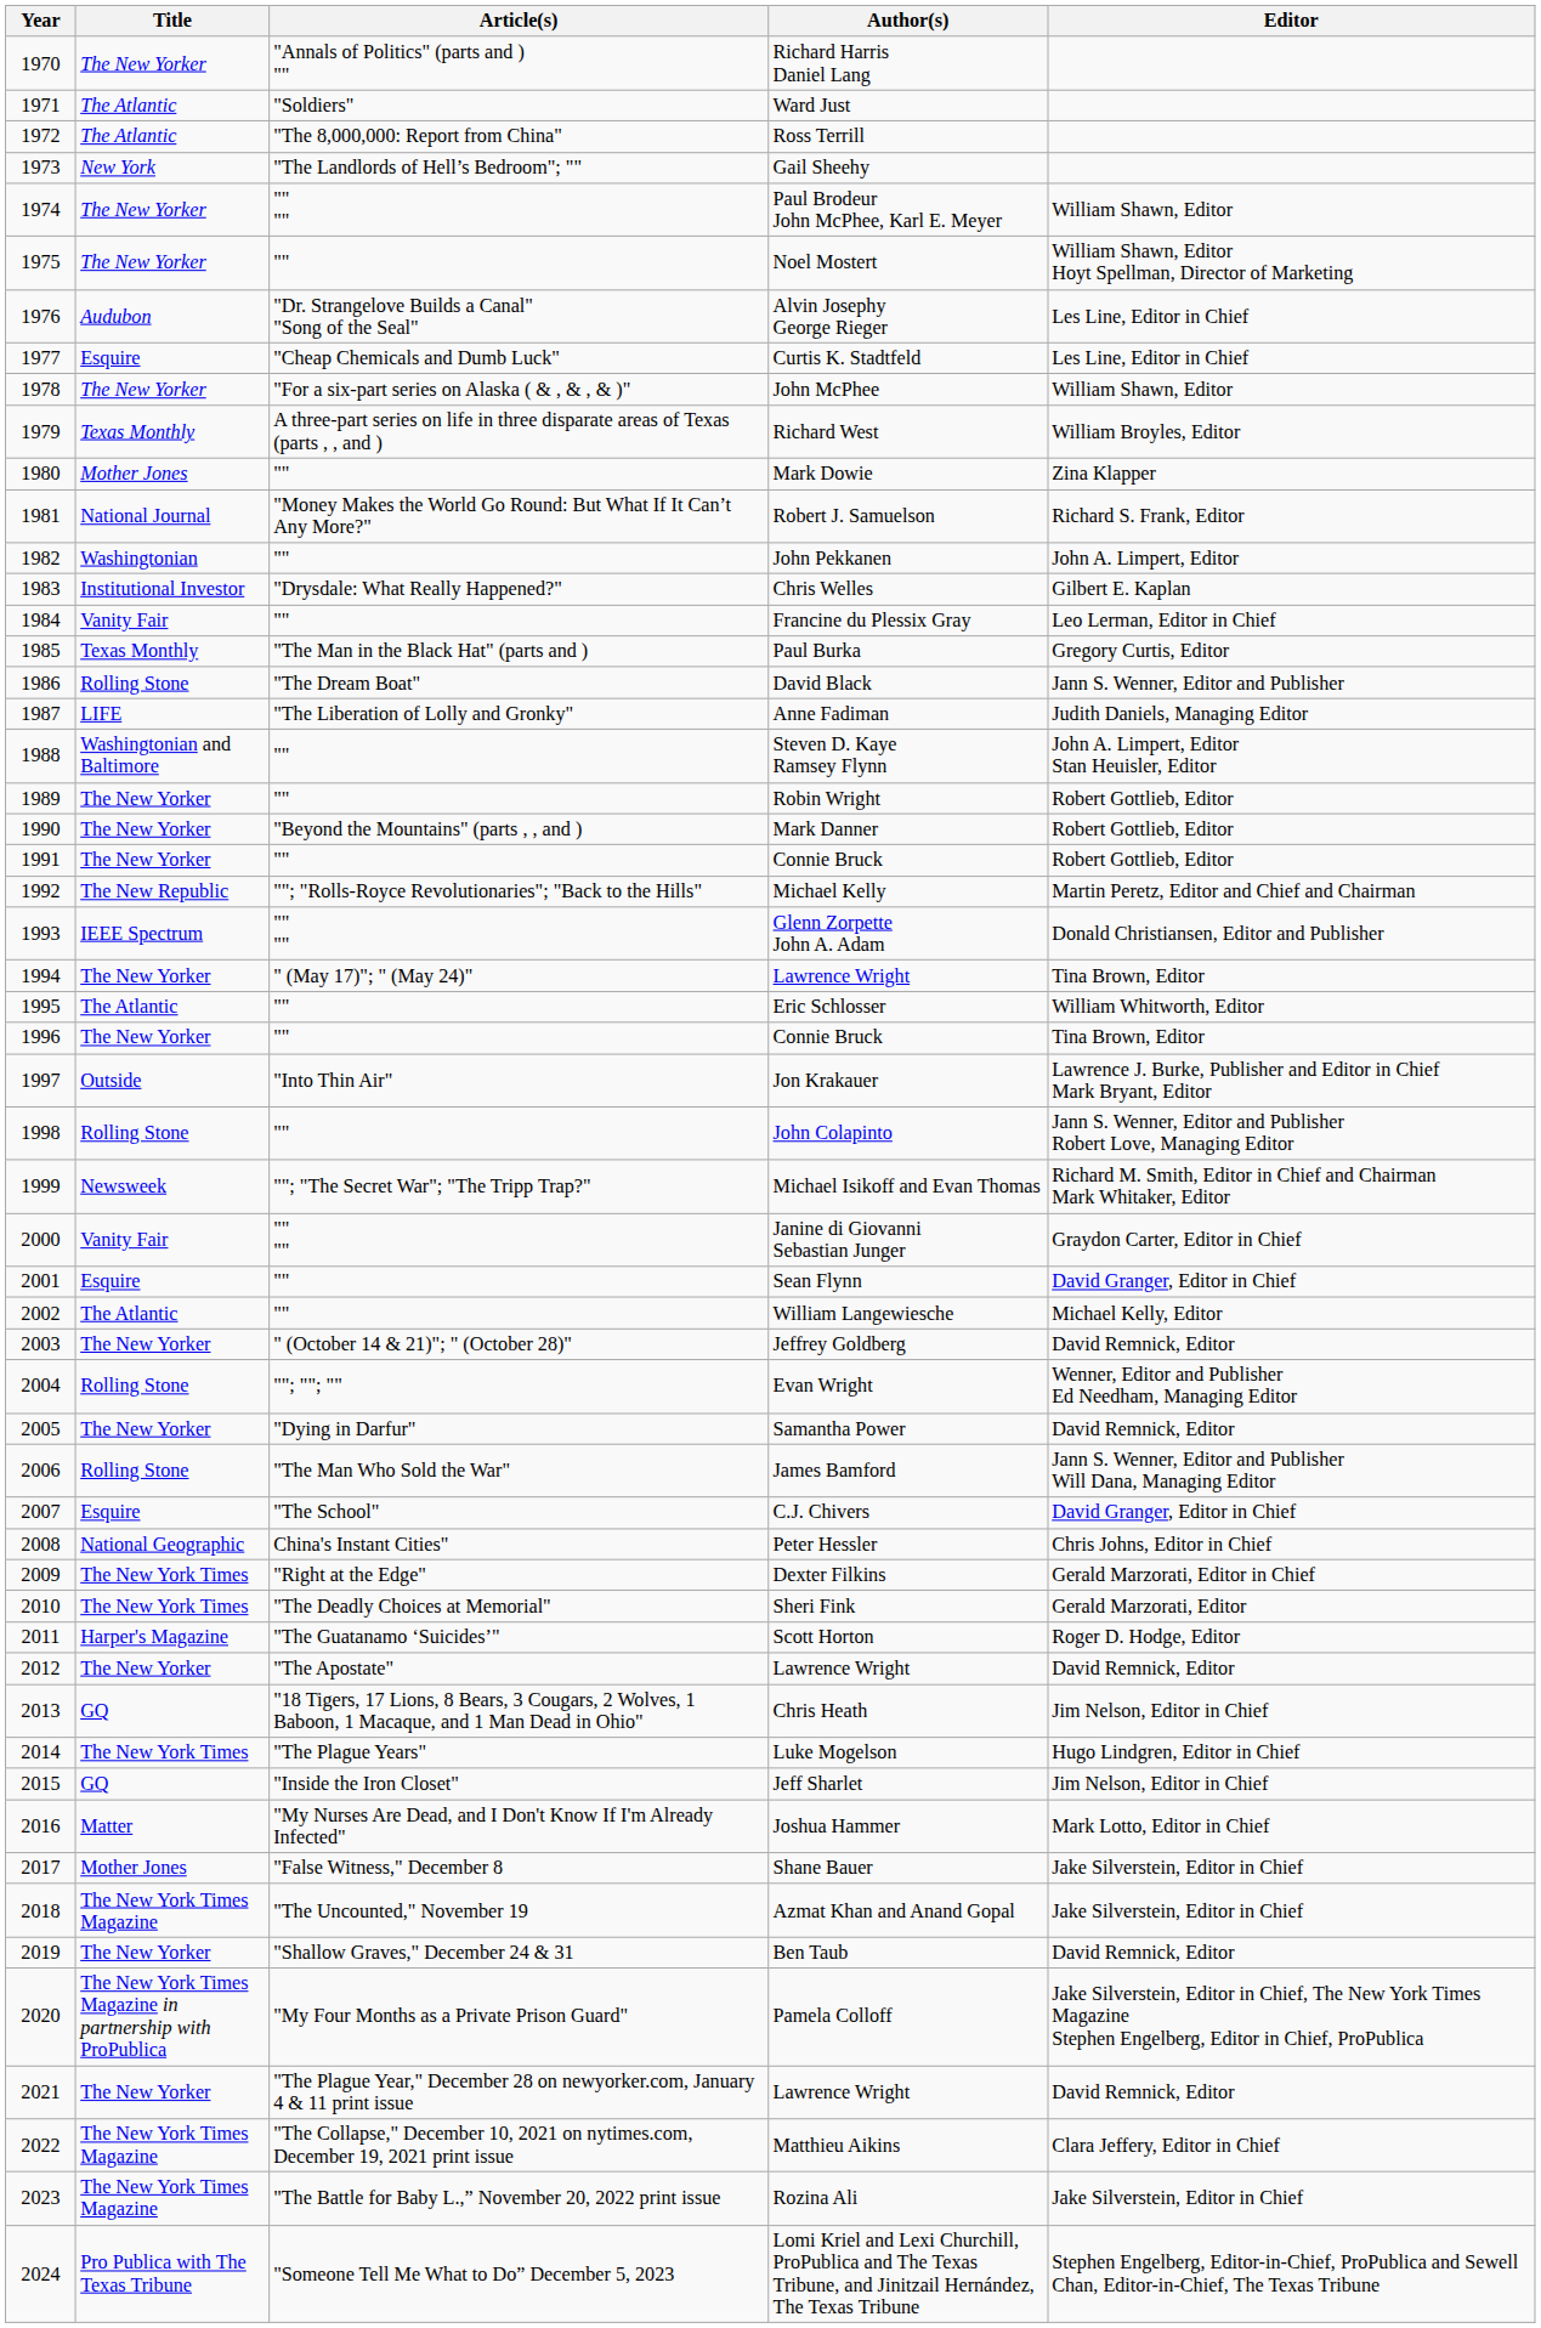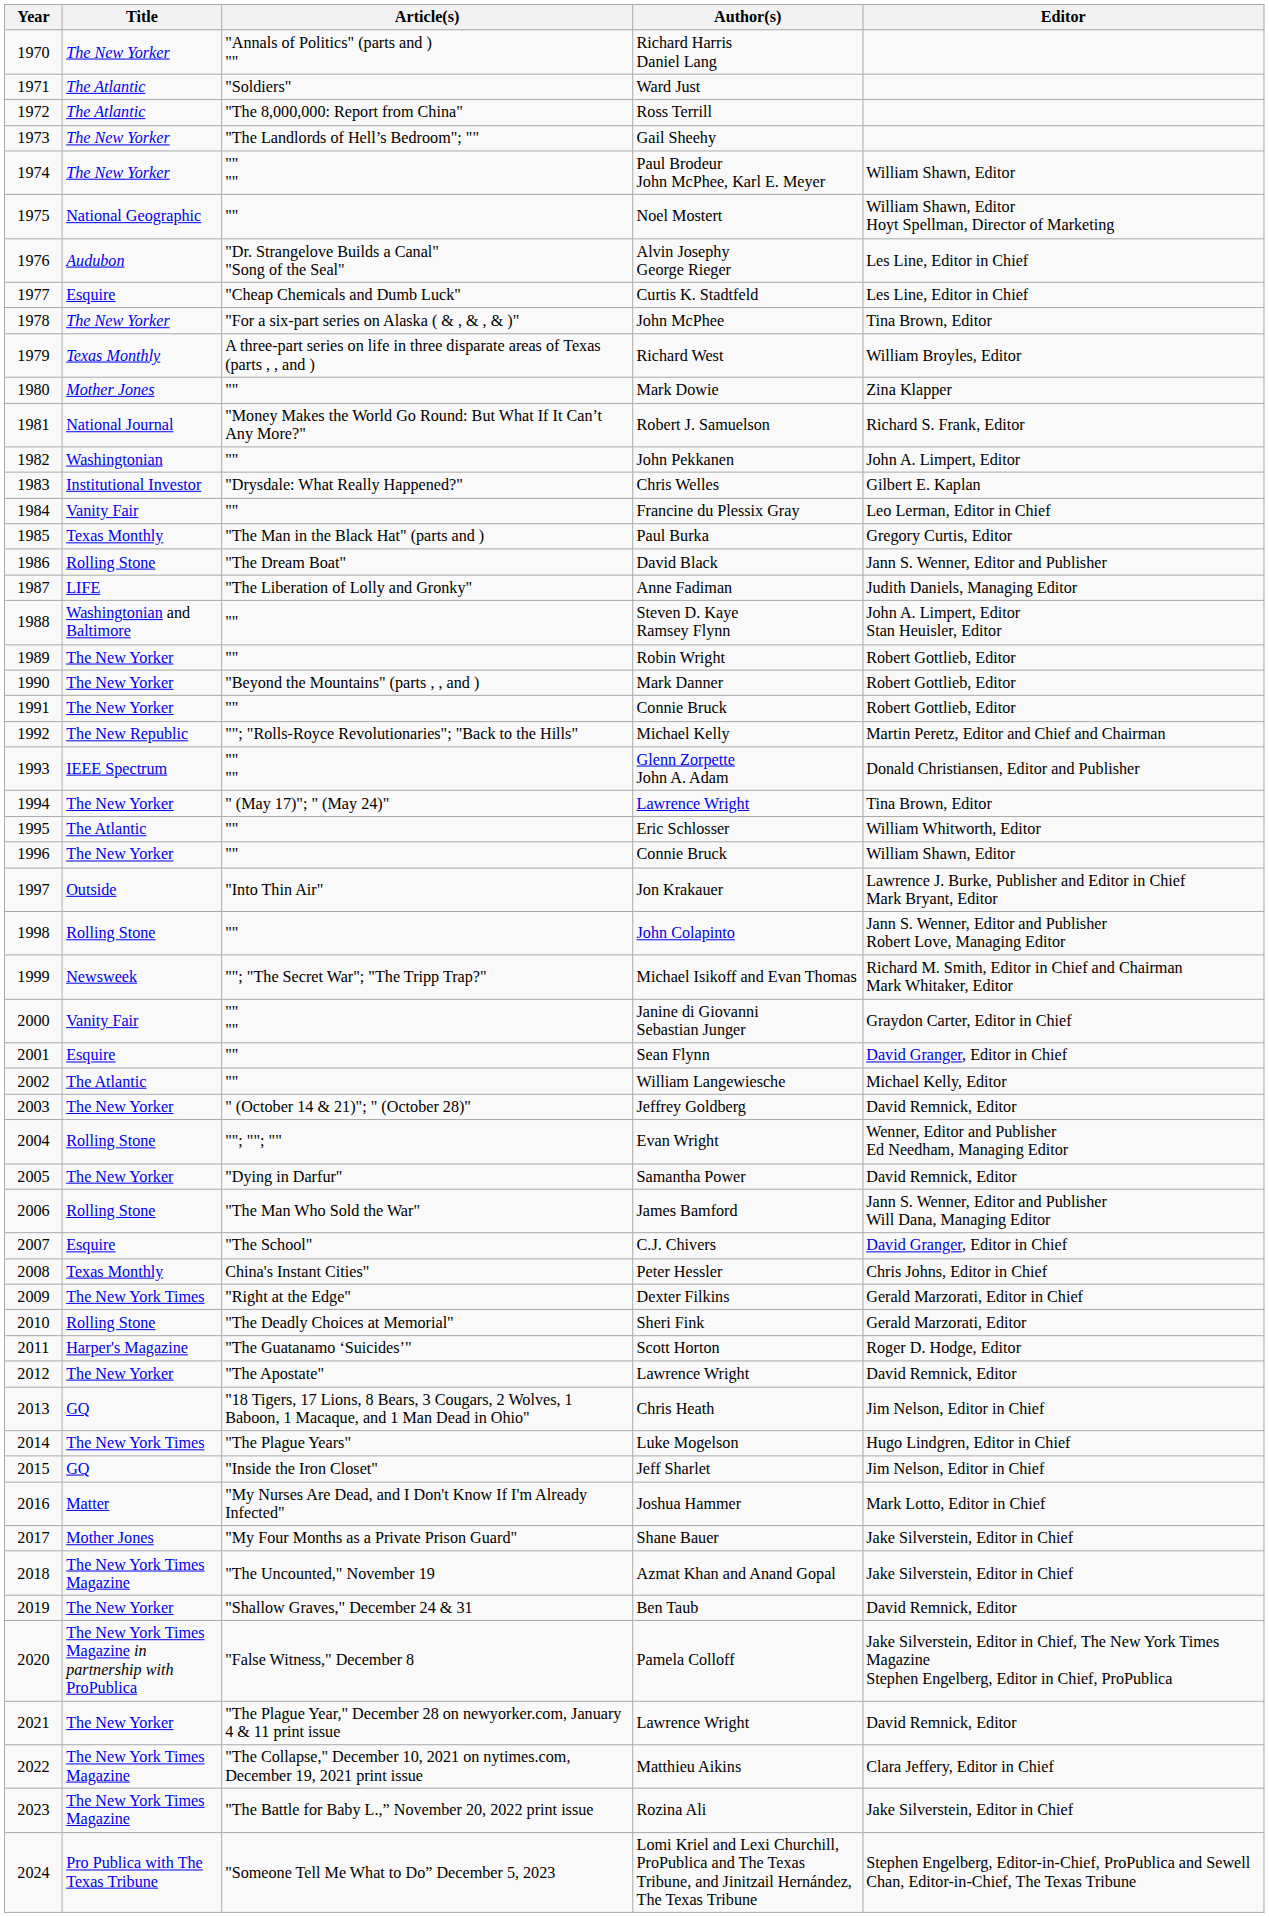Gail Sheehy | Title: New York -> The New Yorker
Noel Mostert | Title: The New Yorker -> National Geographic
John McPhee | Editor: William Shawn, Editor -> Tina Brown, Editor
1996 / Connie Bruck | Editor: Tina Brown, Editor -> William Shawn, Editor
Peter Hessler | Title: National Geographic -> Texas Monthly
Sheri Fink | Title: The New York Times -> Rolling Stone
Shane Bauer | Article(s): "False Witness," December 8 -> "My Four Months as a Private Prison Guard"
Pamela Colloff | Article(s): "My Four Months as a Private Prison Guard" -> "False Witness," December 8
